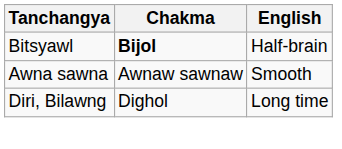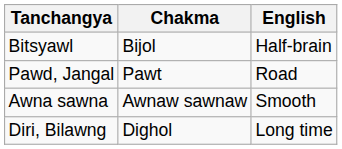Bitsyawl | Chakma: bold -> normal
+ row: Pawd, Jangal | Pawt | Road
